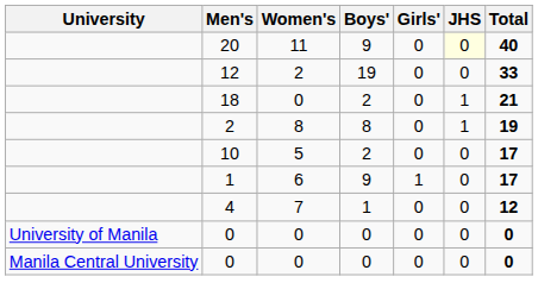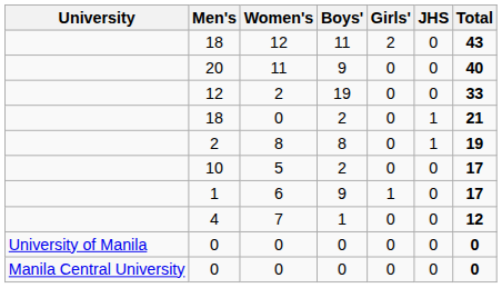+ row: 18 | 12 | 11 | 2 | 0 | 43
20 | JHS: lightyellow background -> no background
